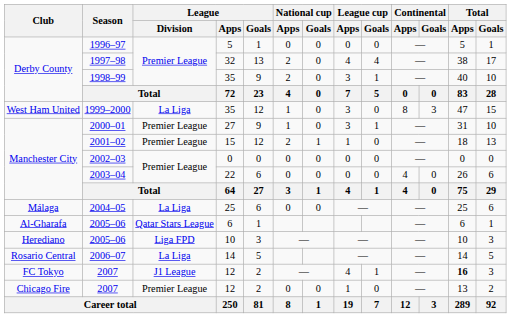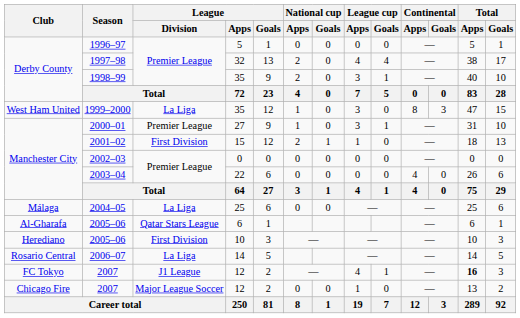2001–02 | League / Division: Premier League -> First Division
Herediano / 2005–06 | League / Division: Liga FPD -> First Division
Chicago Fire / 2007 | League / Division: Premier League -> Major League Soccer
